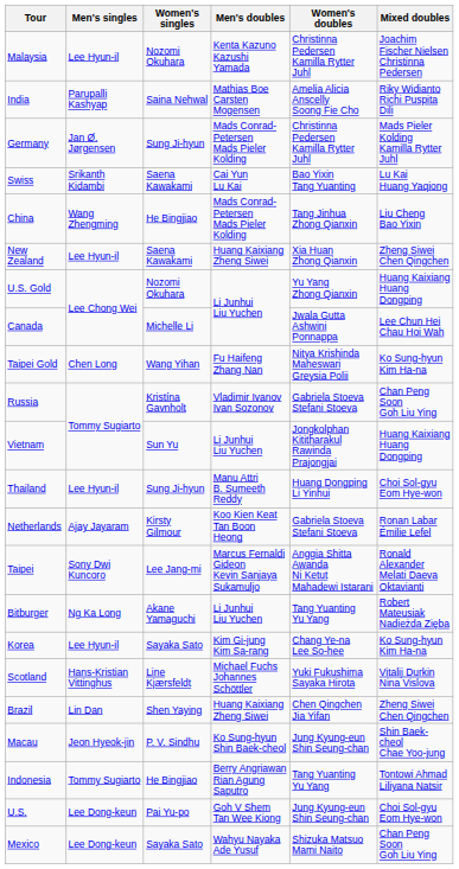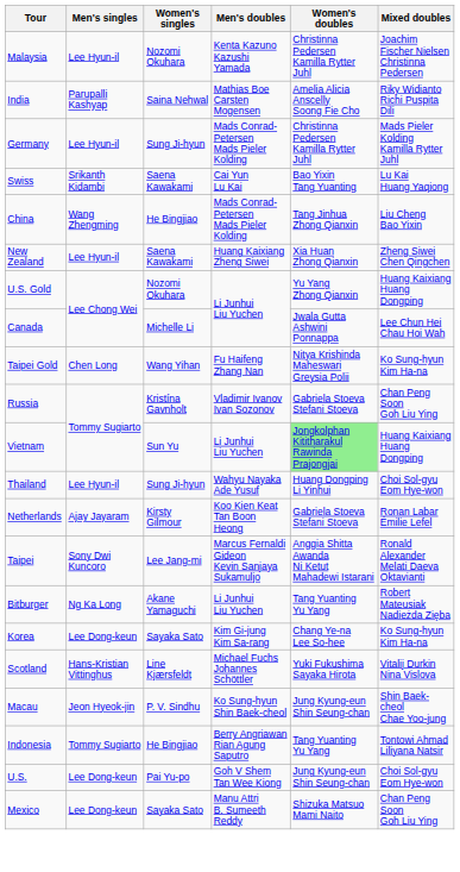Germany | Men's singles: Jan Ø. Jørgensen -> Lee Hyun-il
Vietnam | Women's doubles: no background -> lightgreen background
Thailand | Men's doubles: Manu Attri B. Sumeeth Reddy -> Wahyu Nayaka Ade Yusuf
Korea | Men's singles: Lee Hyun-il -> Lee Dong-keun
- row: Brazil | Lin Dan | Shen Yaying | Huang Kaixiang Zheng Siwei | Chen Qingchen Jia Yifan | Zheng Siwei Chen Qingchen
Mexico | Men's doubles: Wahyu Nayaka Ade Yusuf -> Manu Attri B. Sumeeth Reddy
